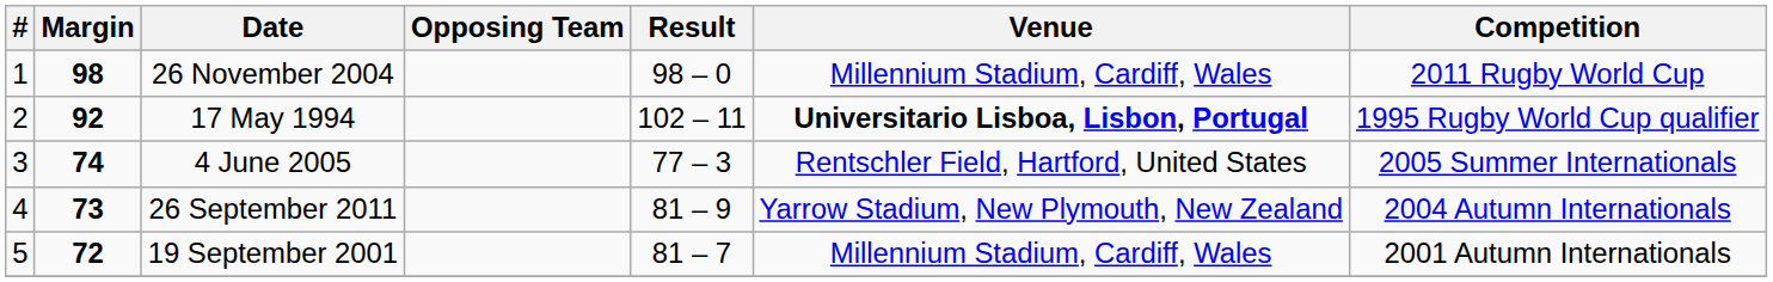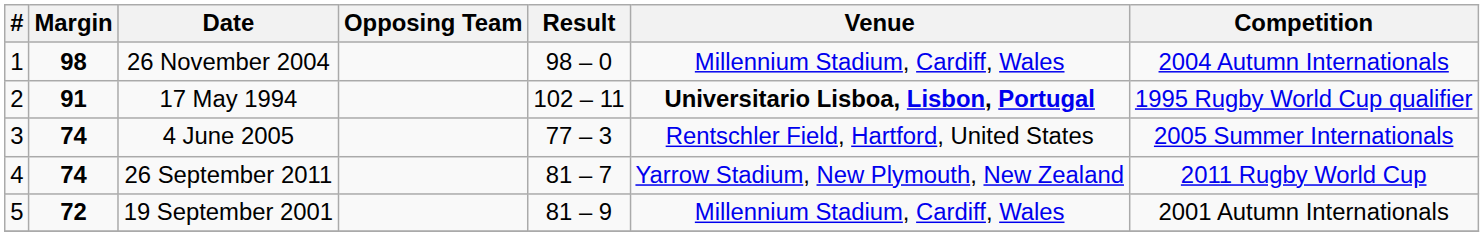26 November 2004 | Competition: 2011 Rugby World Cup -> 2004 Autumn Internationals
17 May 1994 | Margin: 92 -> 91
26 September 2011 | Margin: 73 -> 74
26 September 2011 | Result: 81 – 9 -> 81 – 7
26 September 2011 | Competition: 2004 Autumn Internationals -> 2011 Rugby World Cup
19 September 2001 | Result: 81 – 7 -> 81 – 9
